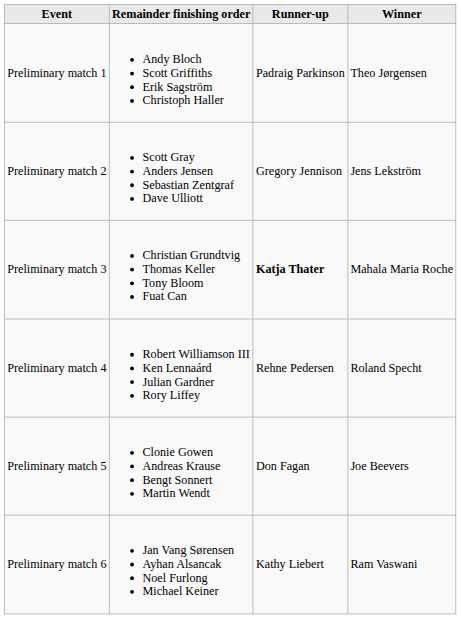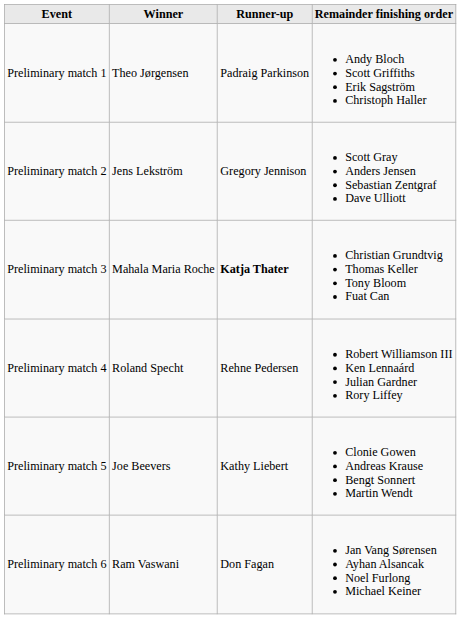columns swapped: Winner <-> Remainder finishing order
Preliminary match 5 | Runner-up: Don Fagan -> Kathy Liebert
Preliminary match 6 | Runner-up: Kathy Liebert -> Don Fagan
